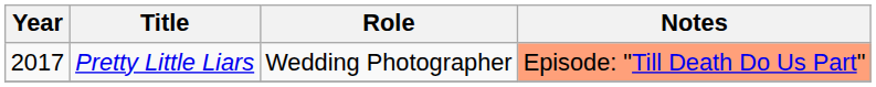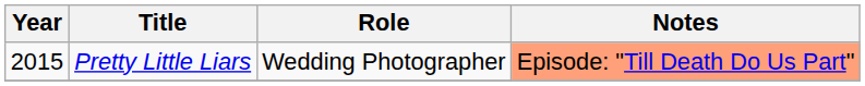Pretty Little Liars | Year: 2017 -> 2015
